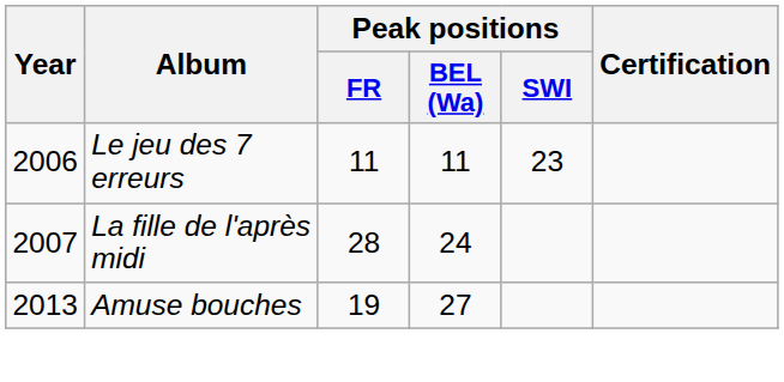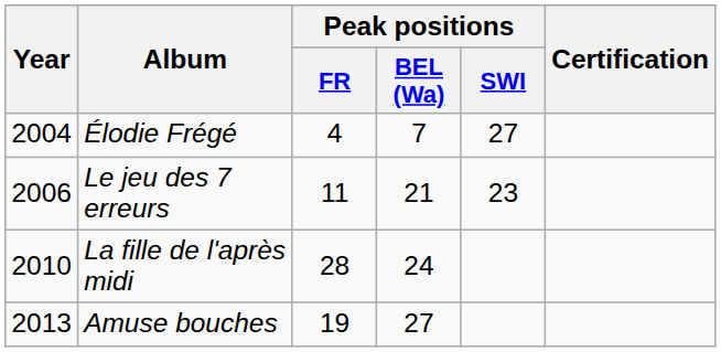+ row: 2004 | Élodie Frégé | 4 | 7 | 27
Le jeu des 7 erreurs | Peak positions / BEL (Wa): 11 -> 21
La fille de l'après midi | Year: 2007 -> 2010
